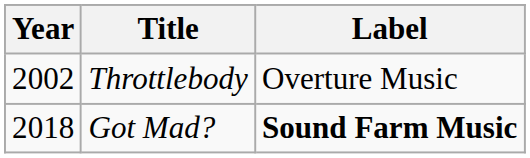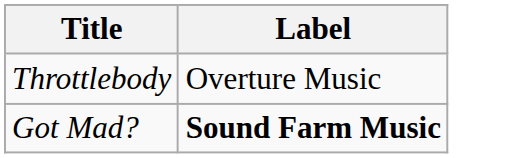- column: Year | 2002 | 2018
